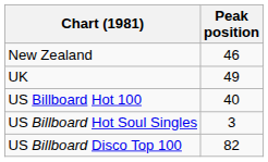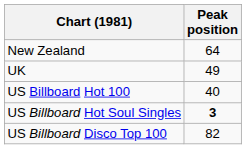New Zealand | Peak position: 46 -> 64
US Billboard Hot Soul Singles | Peak position: normal -> bold
